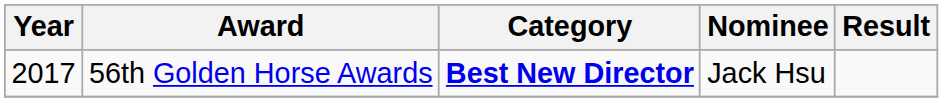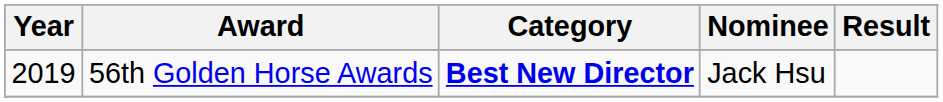56th Golden Horse Awards | Year: 2017 -> 2019
